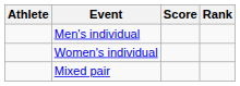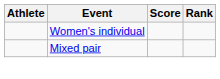- row: Men's individual
